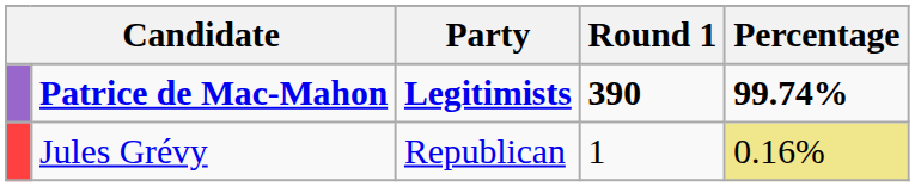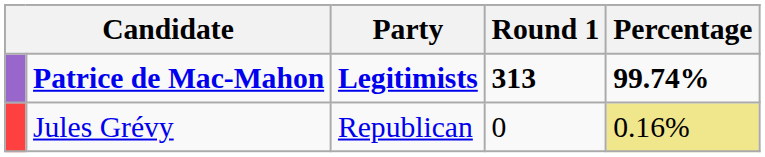Patrice de Mac-Mahon | Round 1: 390 -> 313
Jules Grévy | Round 1: 1 -> 0
